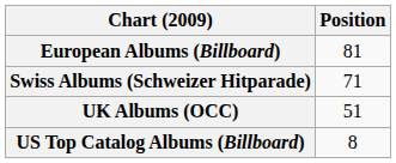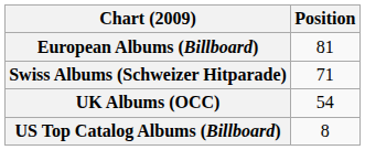UK Albums (OCC) | Position: 51 -> 54
